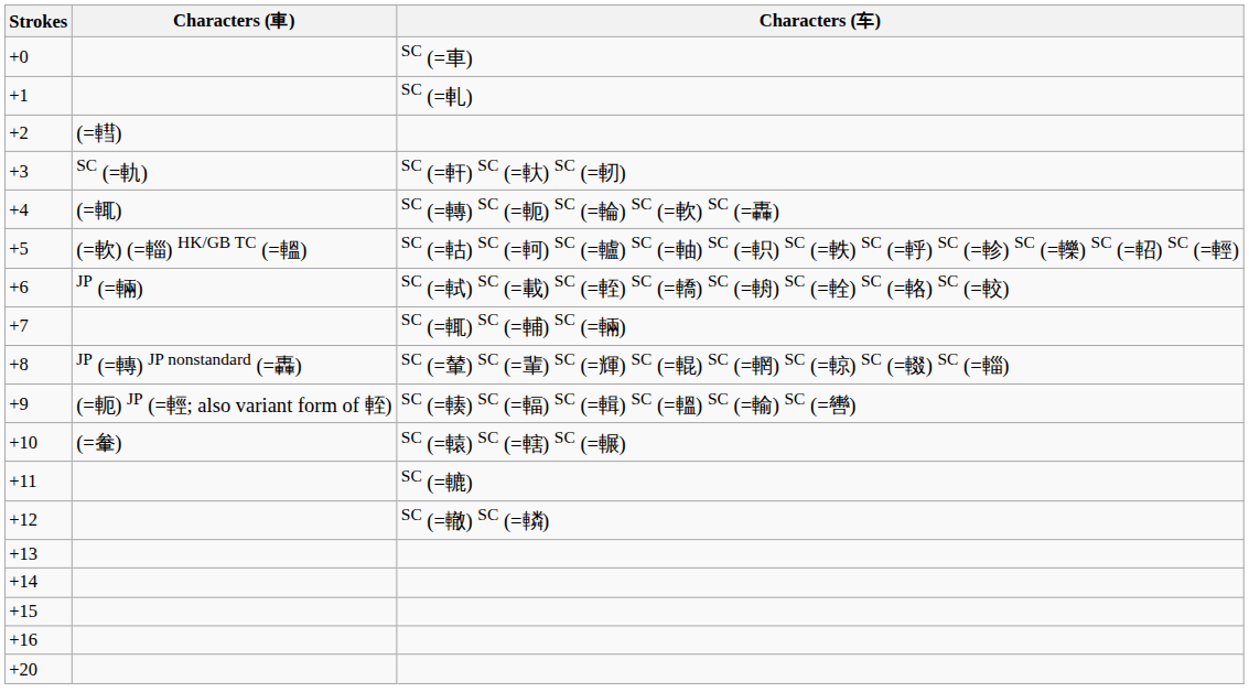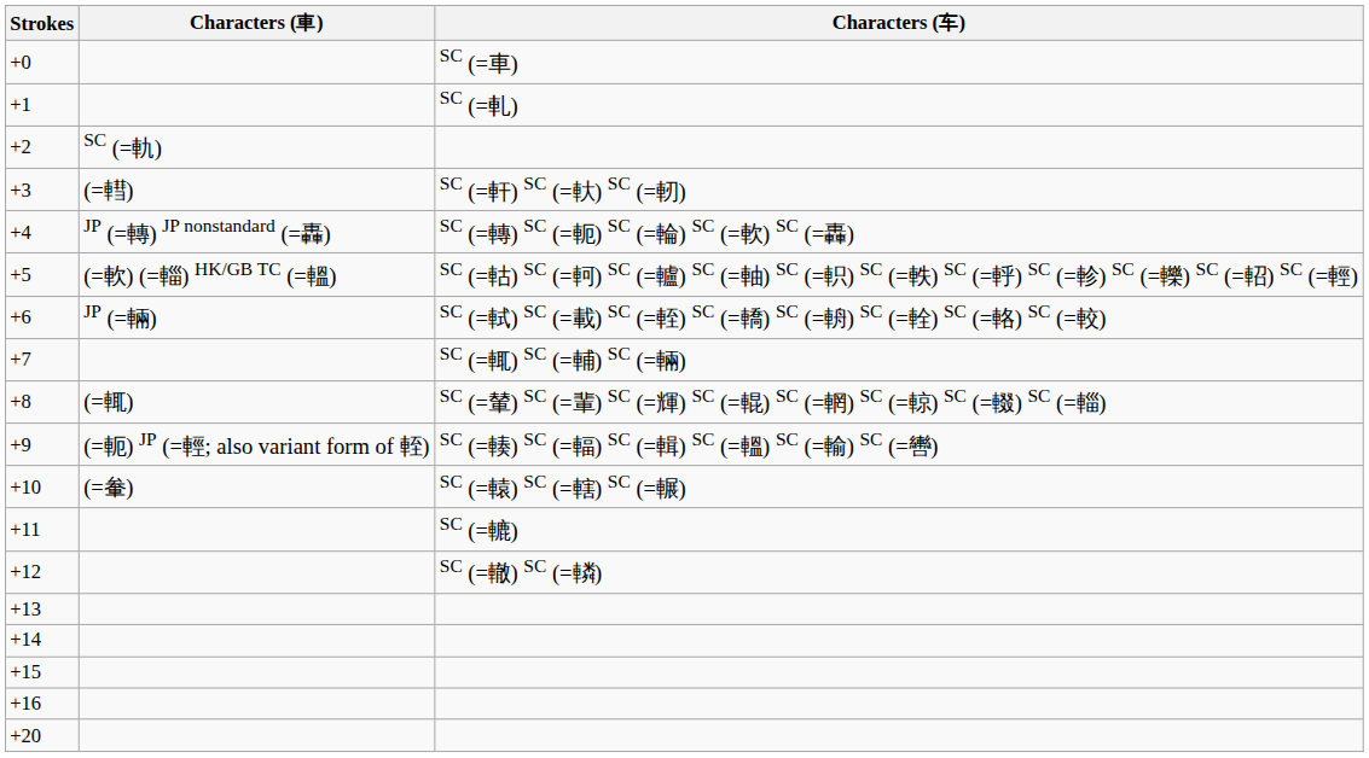+2 | Characters (車): (=轊) -> SC (=軌)
+3 | Characters (車): SC (=軌) -> (=轊)
+4 | Characters (車): (=輒) -> JP (=轉) JP nonstandard (=轟)
+8 | Characters (車): JP (=轉) JP nonstandard (=轟) -> (=輒)
